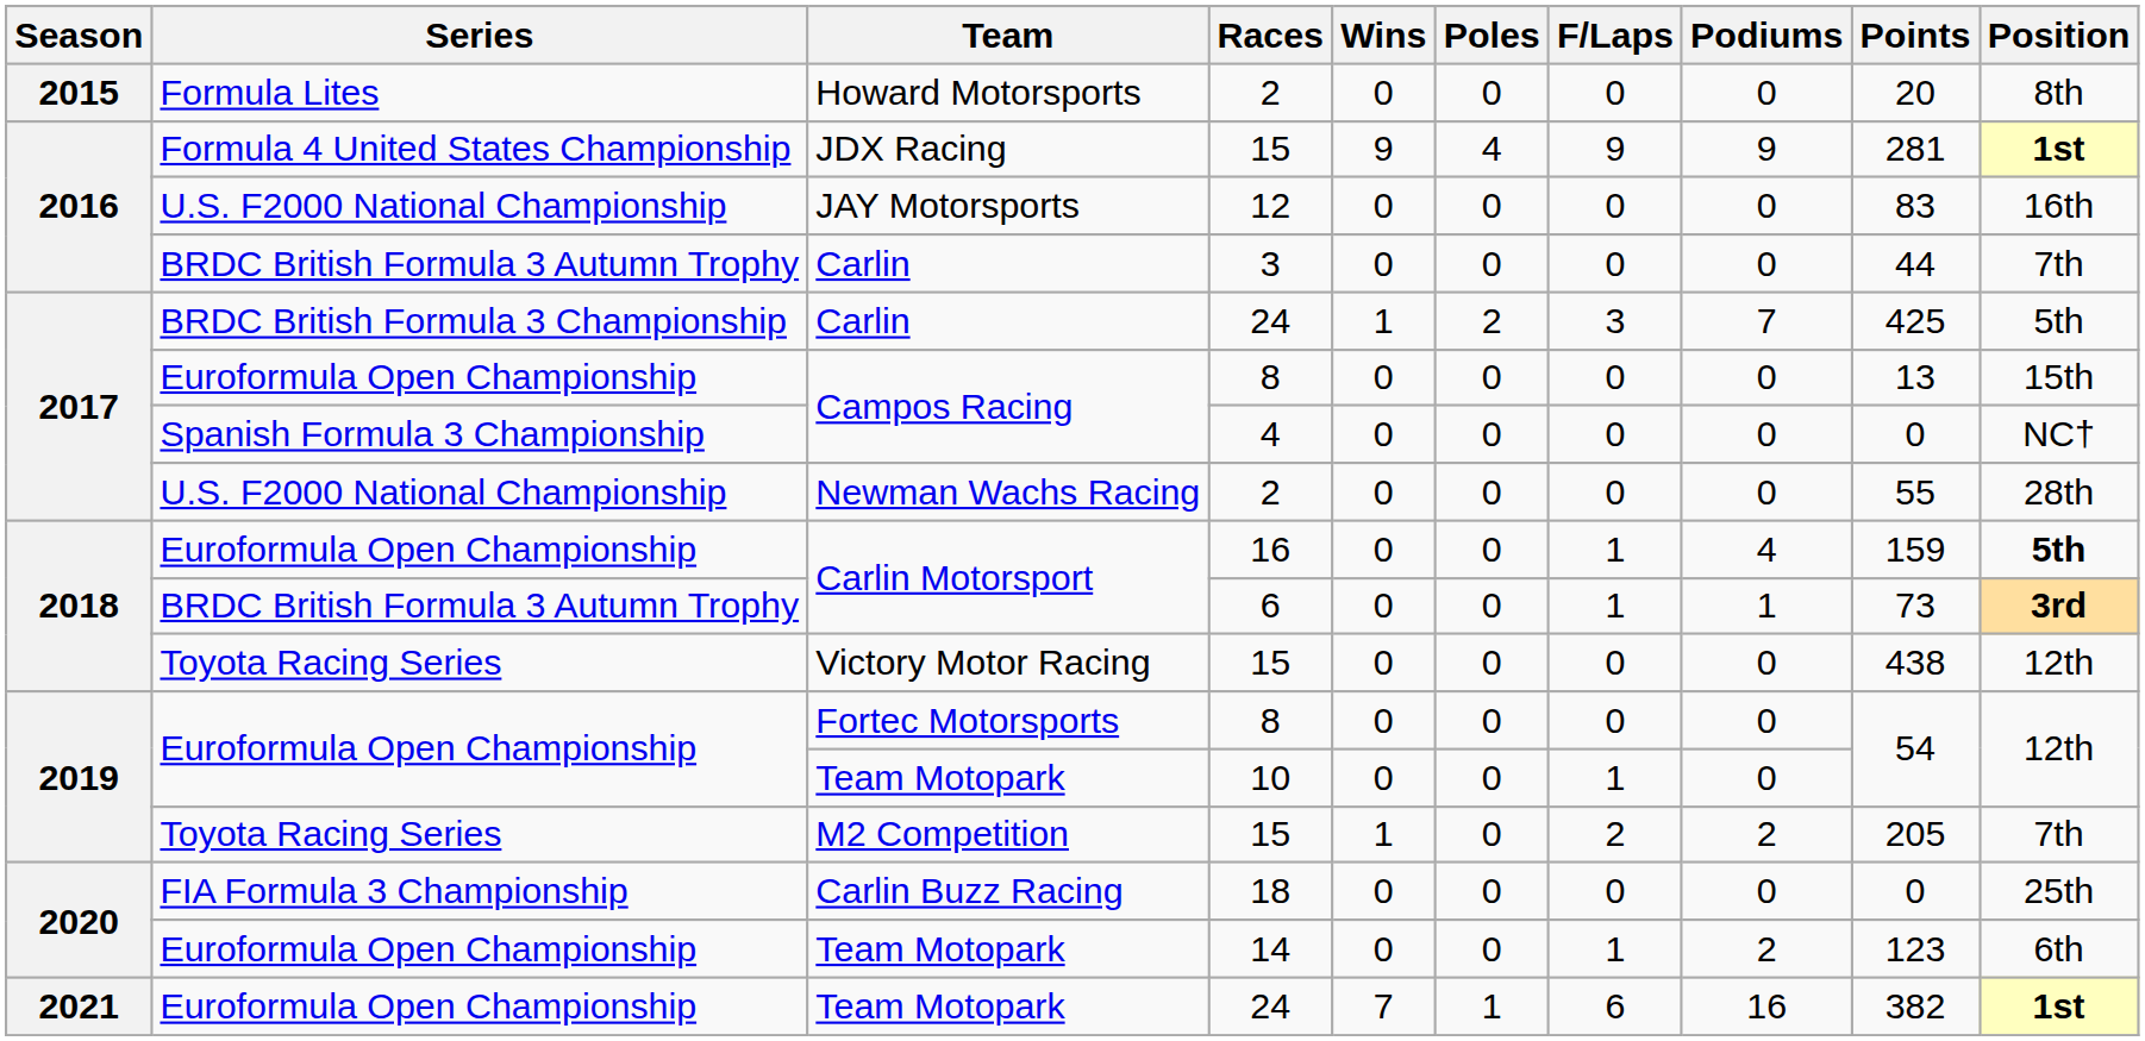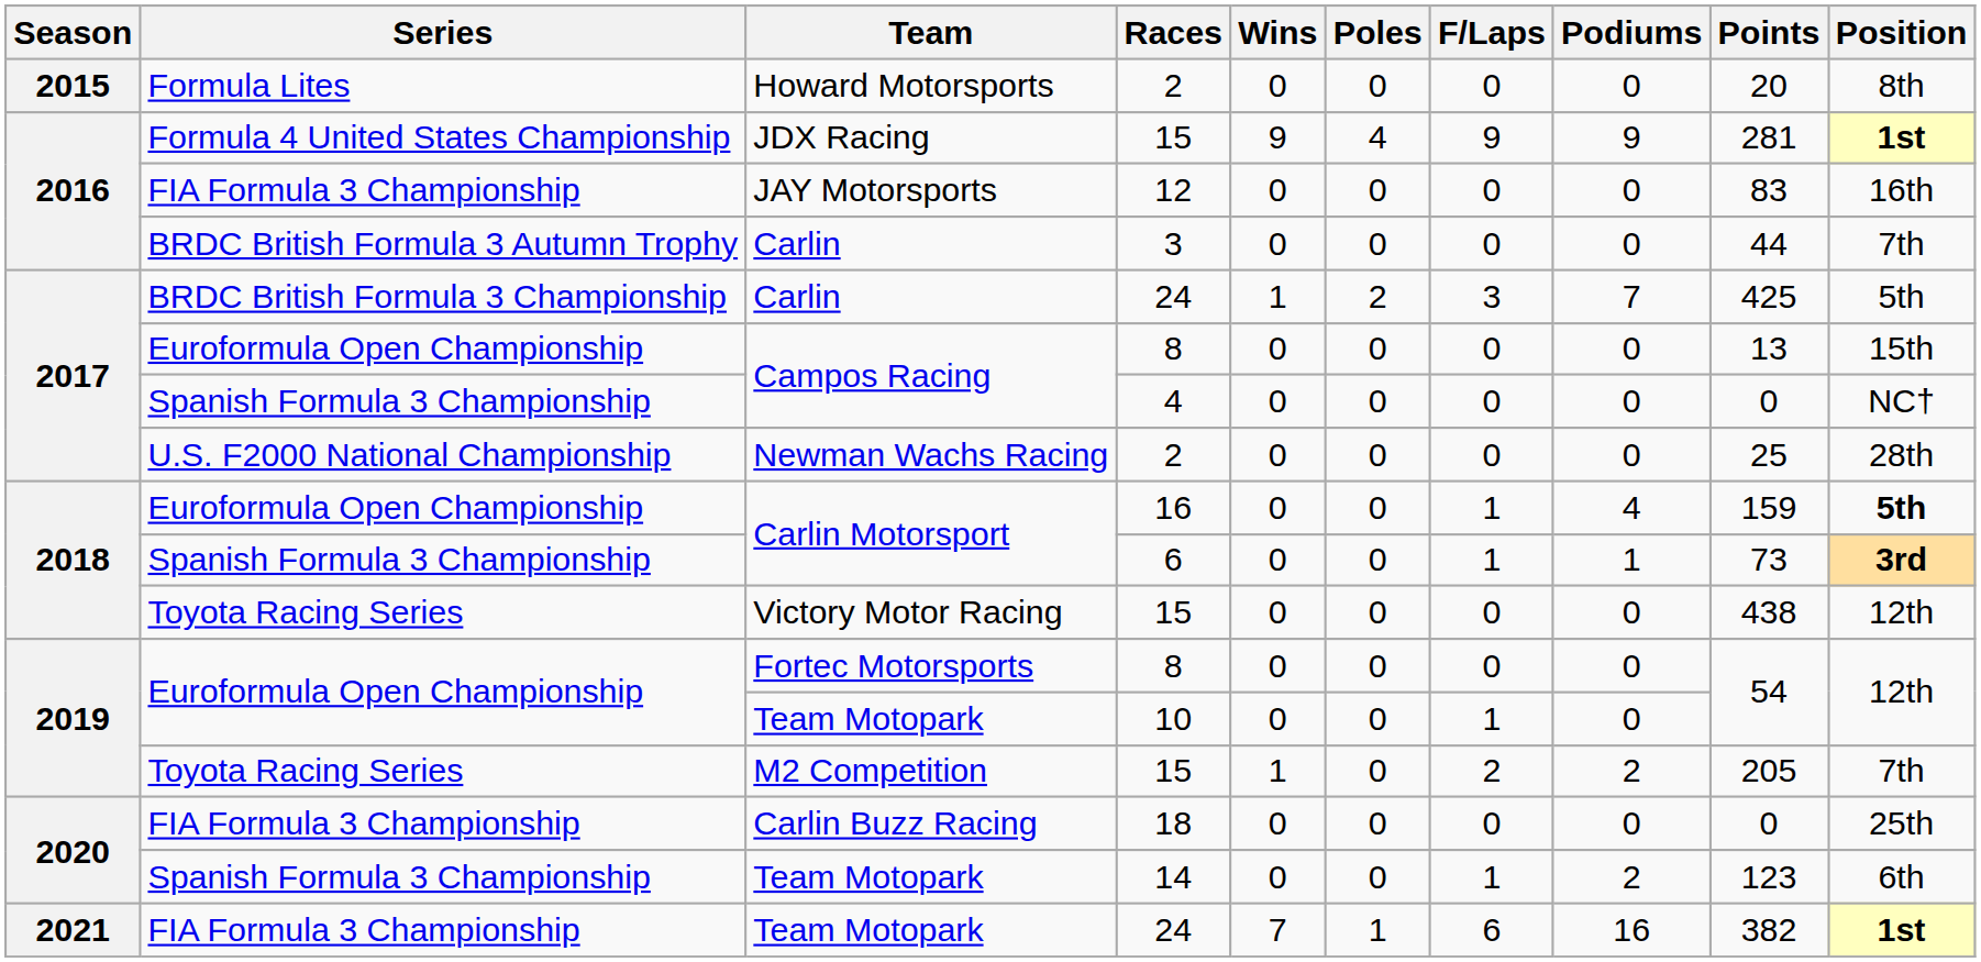JAY Motorsports | Series: U.S. F2000 National Championship -> FIA Formula 3 Championship
Newman Wachs Racing | Points: 55 -> 25
Carlin Motorsport / 6 | Series: BRDC British Formula 3 Autumn Trophy -> Spanish Formula 3 Championship
Team Motopark / 14 | Series: Euroformula Open Championship -> Spanish Formula 3 Championship
Team Motopark / 24 | Series: Euroformula Open Championship -> FIA Formula 3 Championship
